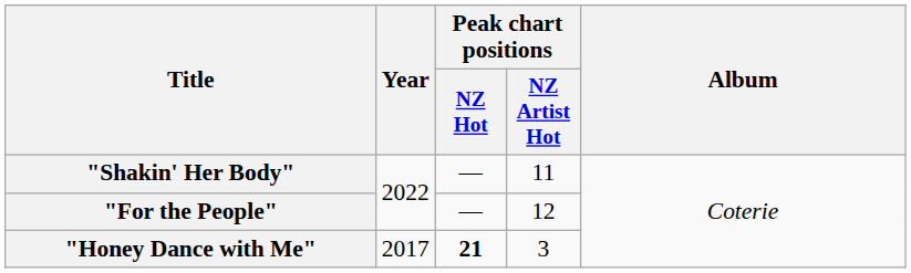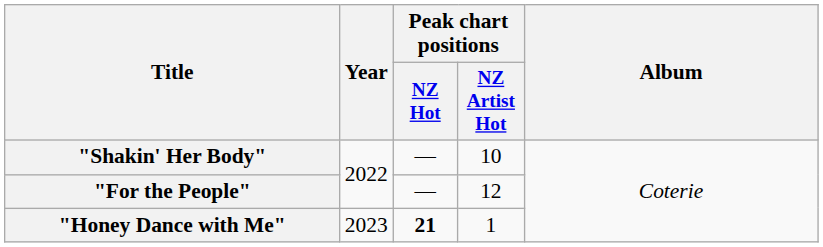"Shakin' Her Body" | Peak chart positions / NZ Artist Hot: 11 -> 10
"Honey Dance with Me" | Year: 2017 -> 2023
"Honey Dance with Me" | Peak chart positions / NZ Artist Hot: 3 -> 1
